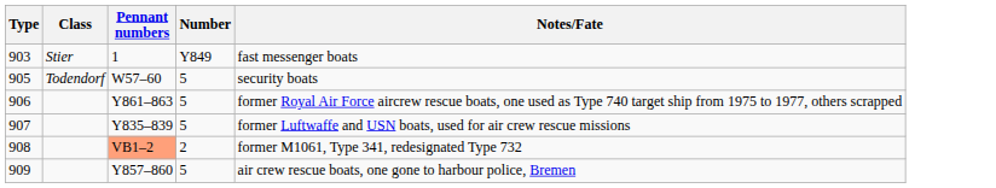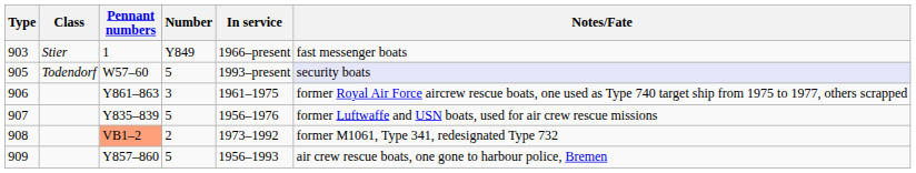+ column: In service | 1966–present | 1993–present | 1961–1975 | 1956–1976 | 1973–1992 | 1956–1993
905 | Notes/Fate: no background -> lavender background
906 | Number: 5 -> 3
